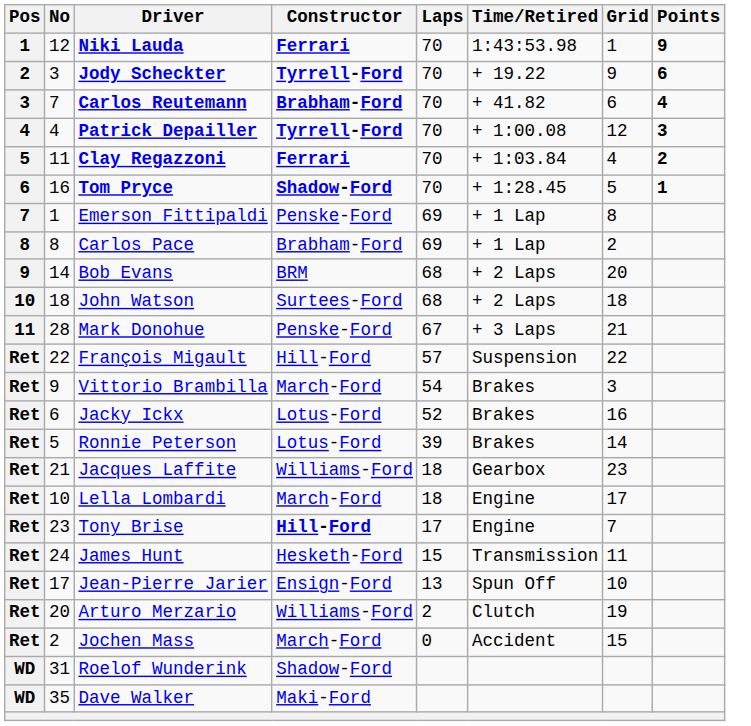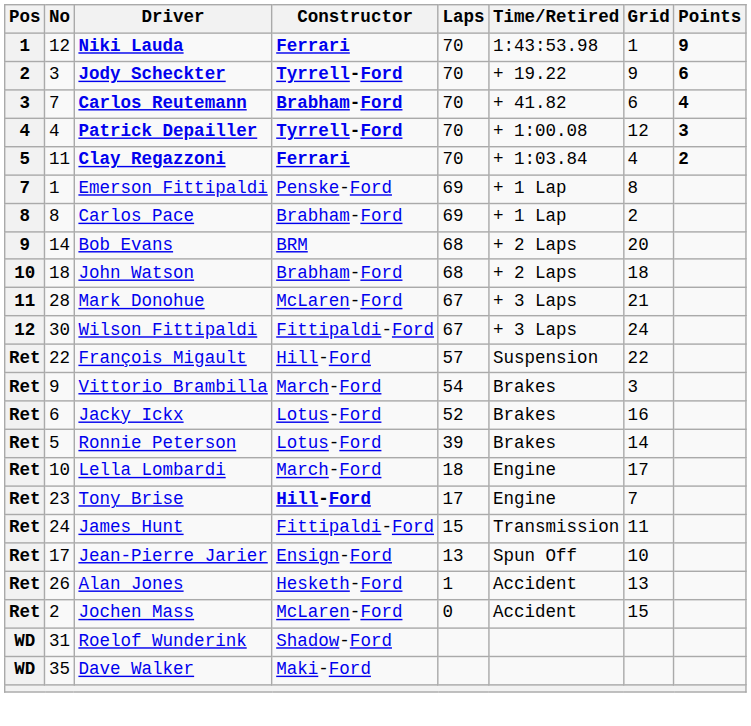- row: 6 | 16 | Tom Pryce | Shadow-Ford | 70 | + 1:28.45 | 5 | 1
John Watson | Constructor: Surtees-Ford -> Brabham-Ford
Mark Donohue | Constructor: Penske-Ford -> McLaren-Ford
+ row: 12 | 30 | Wilson Fittipaldi | Fittipaldi-Ford | 67 | + 3 Laps | 24
- row: Ret | 21 | Jacques Laffite | Williams-Ford | 18 | Gearbox | 23
James Hunt | Constructor: Hesketh-Ford -> Fittipaldi-Ford
- row: Ret | 20 | Arturo Merzario | Williams-Ford | 2 | Clutch | 19
+ row: Ret | 26 | Alan Jones | Hesketh-Ford | 1 | Accident | 13
Jochen Mass | Constructor: March-Ford -> McLaren-Ford
